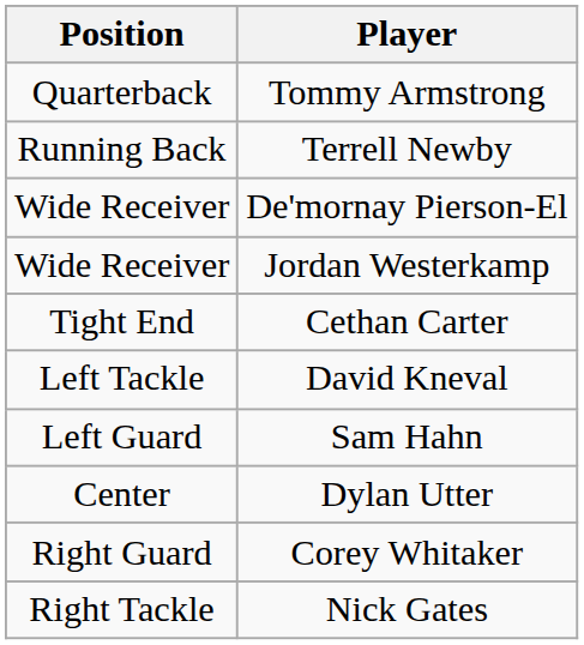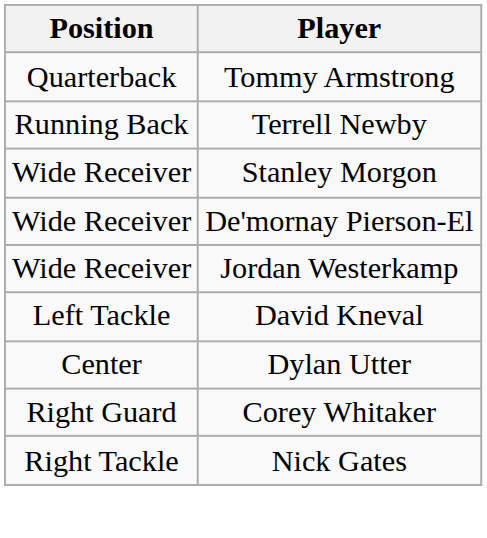+ row: Wide Receiver | Stanley Morgon
- row: Tight End | Cethan Carter
- row: Left Guard | Sam Hahn
